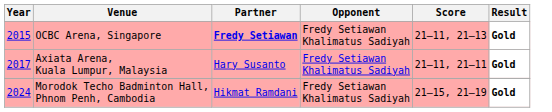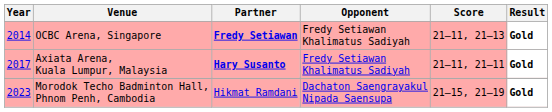OCBC Arena, Singapore | Year: 2015 -> 2014
Axiata Arena, Kuala Lumpur, Malaysia | Partner: normal -> bold
Morodok Techo Badminton Hall, Phnom Penh, Cambodia | Year: 2024 -> 2023
Morodok Techo Badminton Hall, Phnom Penh, Cambodia | Opponent: Fredy Setiawan Khalimatus Sadiyah -> Dachaton Saengrayakul Nipada Saensupa
